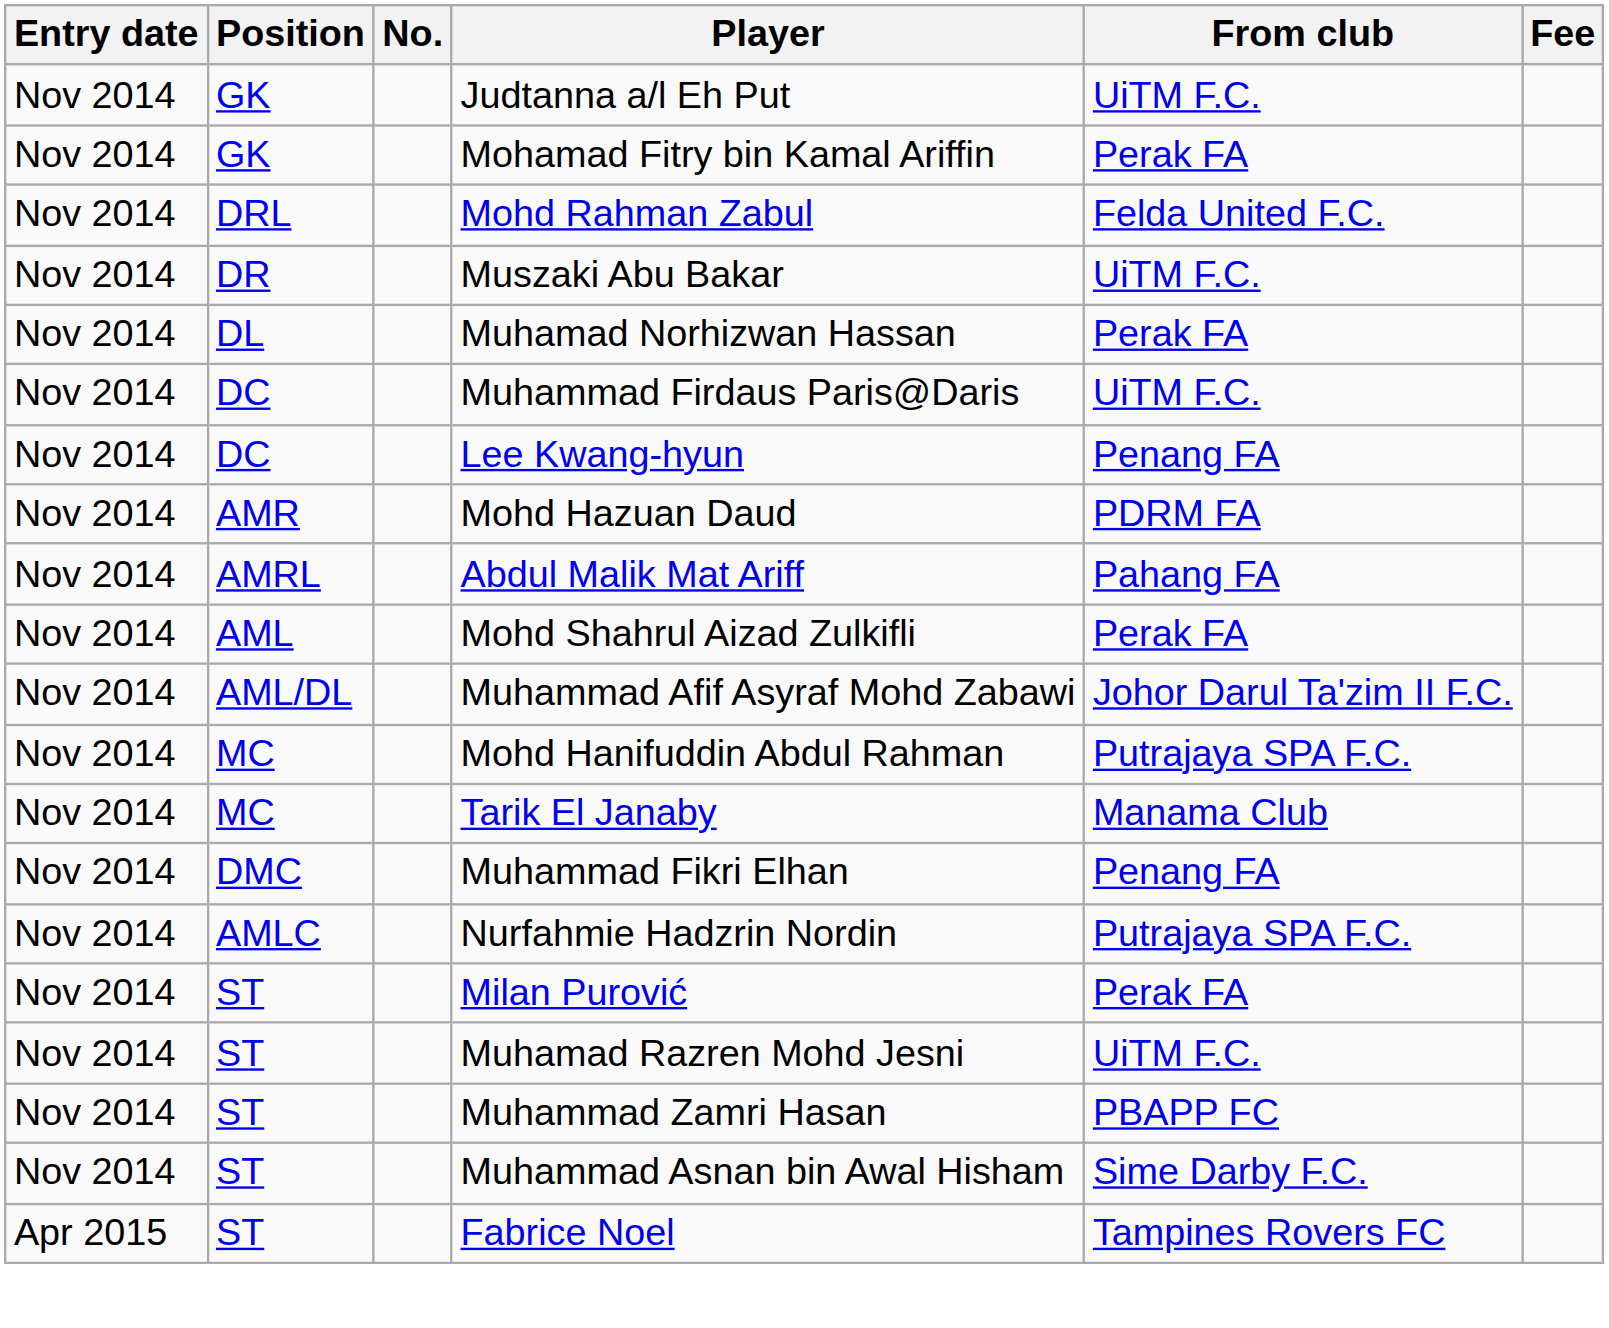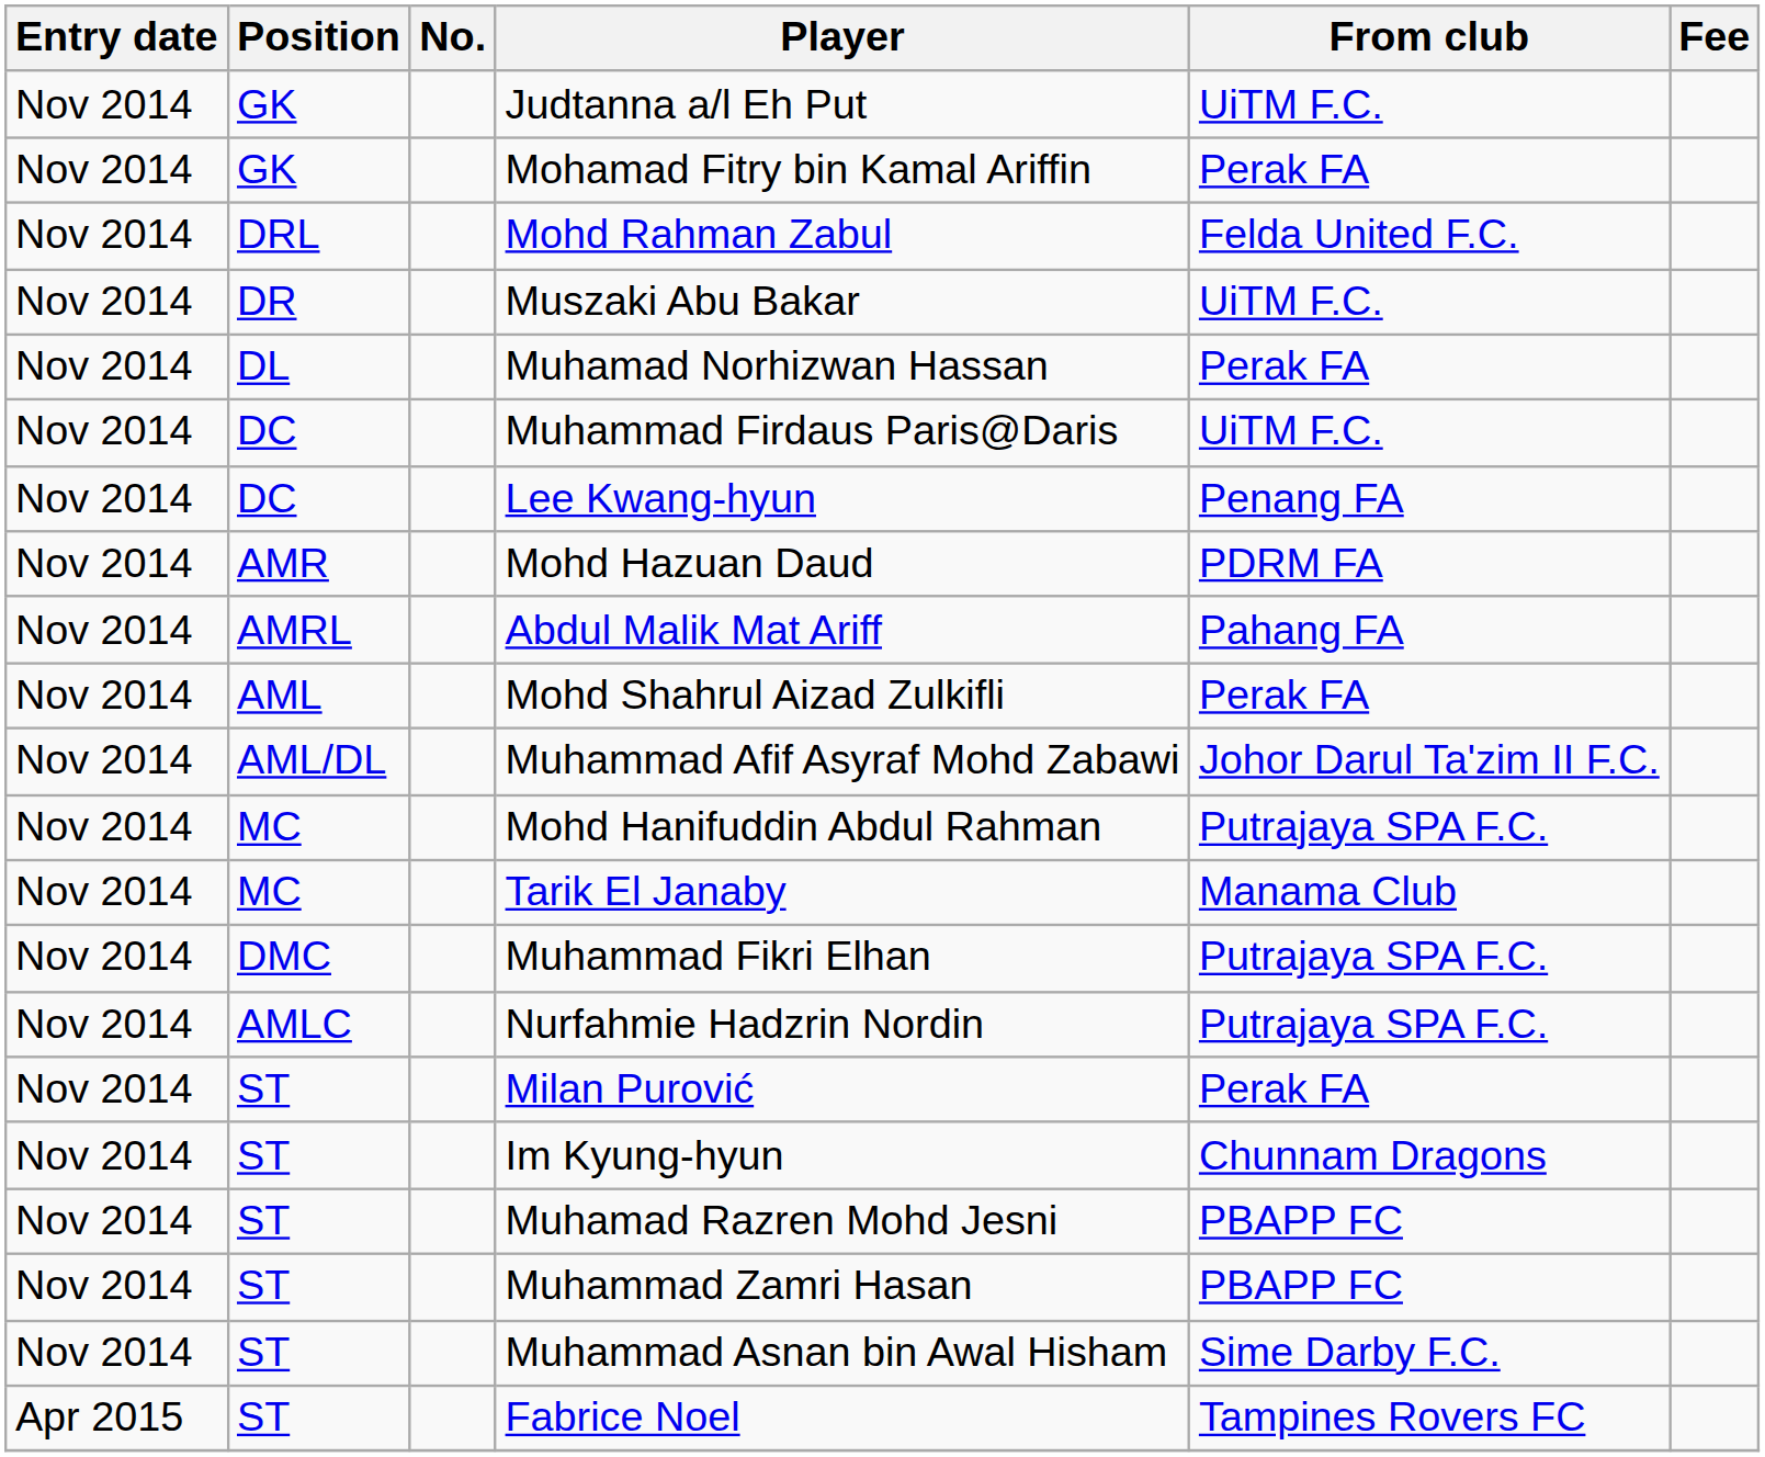Muhammad Fikri Elhan | From club: Penang FA -> Putrajaya SPA F.C.
+ row: Nov 2014 | ST | Im Kyung-hyun | Chunnam Dragons
Muhamad Razren Mohd Jesni | From club: UiTM F.C. -> PBAPP FC
